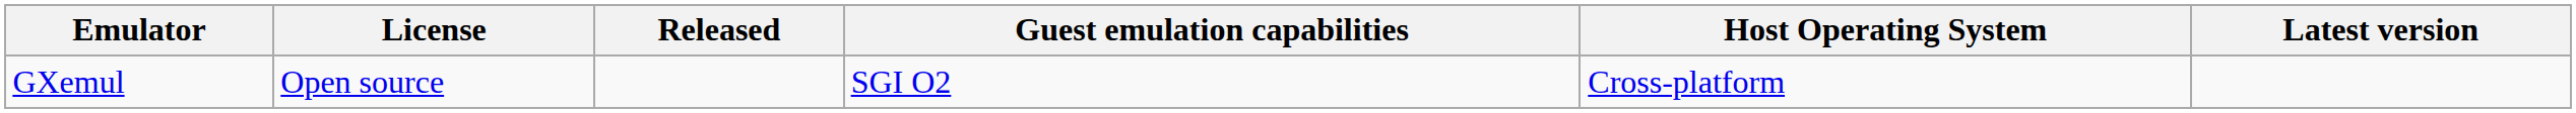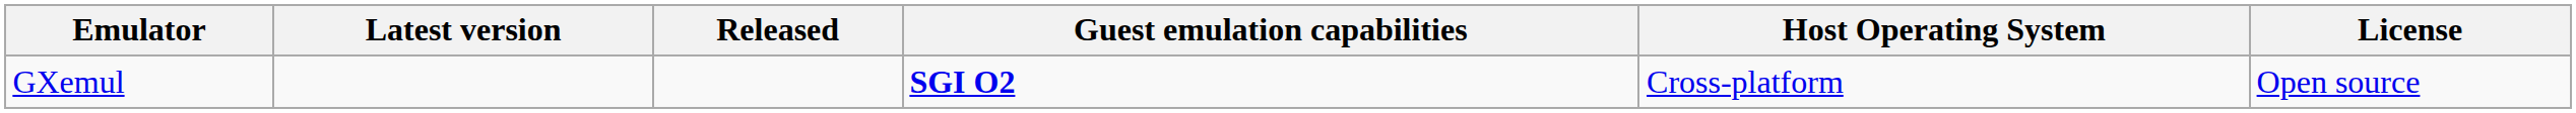columns swapped: Latest version <-> License
GXemul | Guest emulation capabilities: normal -> bold
